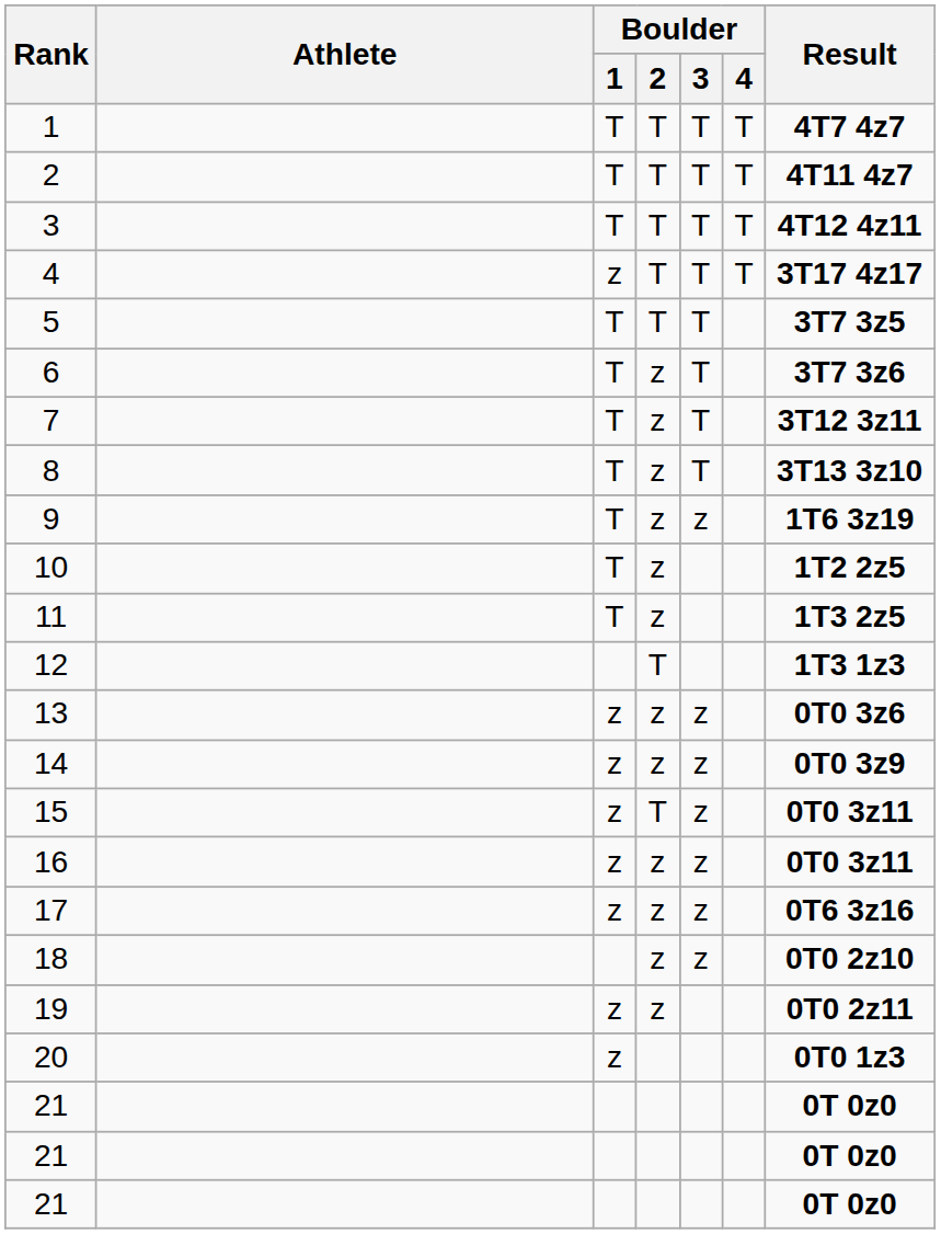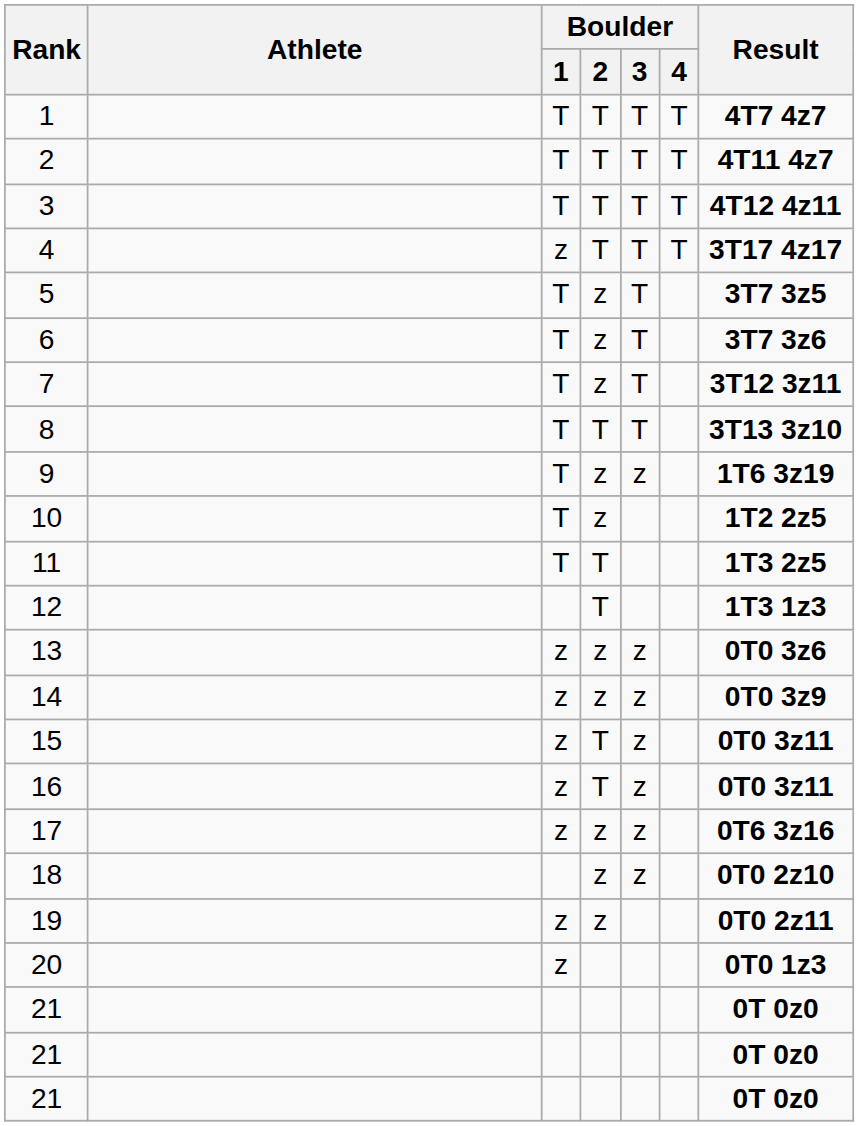5 | Boulder / 2: T -> z
8 | Boulder / 2: z -> T
11 | Boulder / 2: z -> T
16 | Boulder / 2: z -> T
